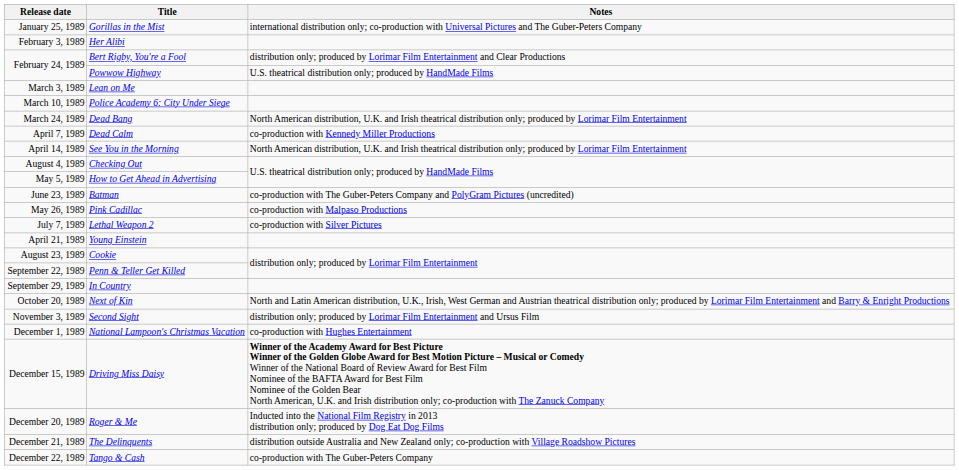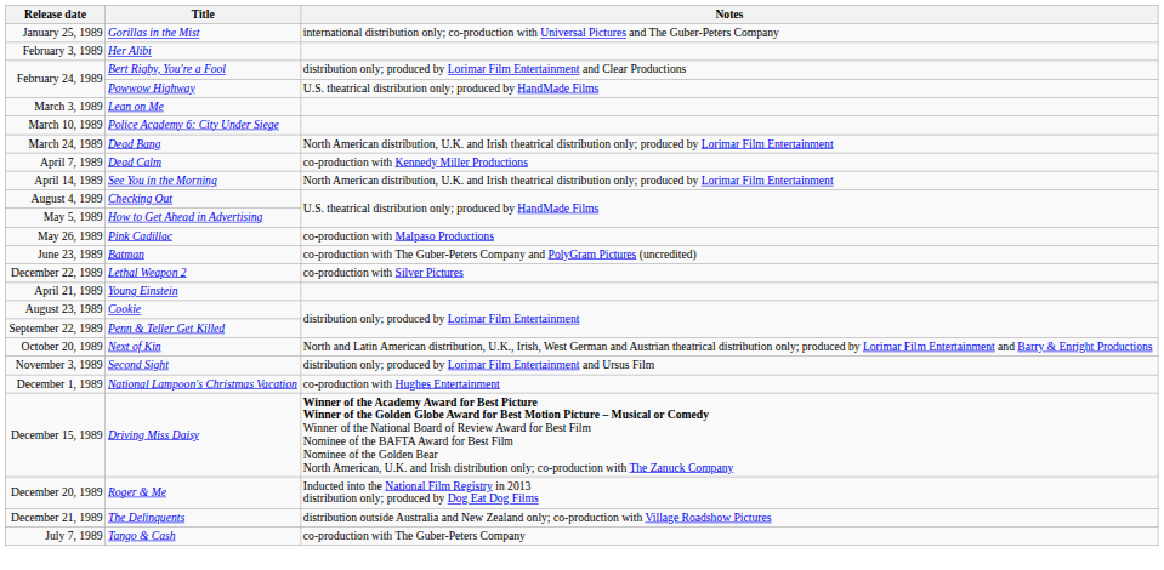rows swapped: Pink Cadillac <-> Batman
Lethal Weapon 2 | Release date: July 7, 1989 -> December 22, 1989
- row: September 29, 1989 | In Country
Tango & Cash | Release date: December 22, 1989 -> July 7, 1989
